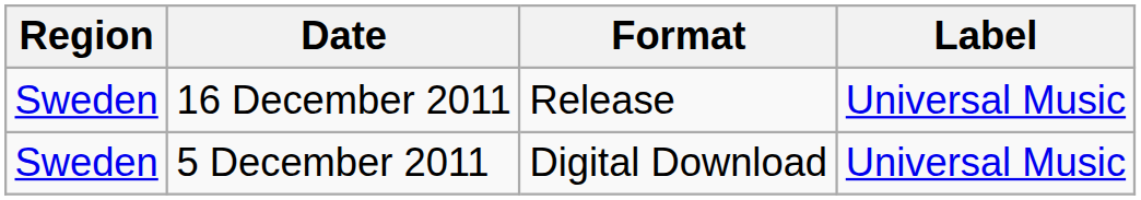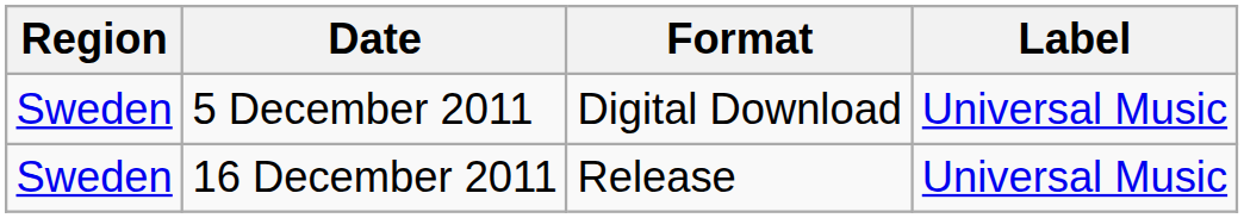rows swapped: 5 December 2011 <-> 16 December 2011
